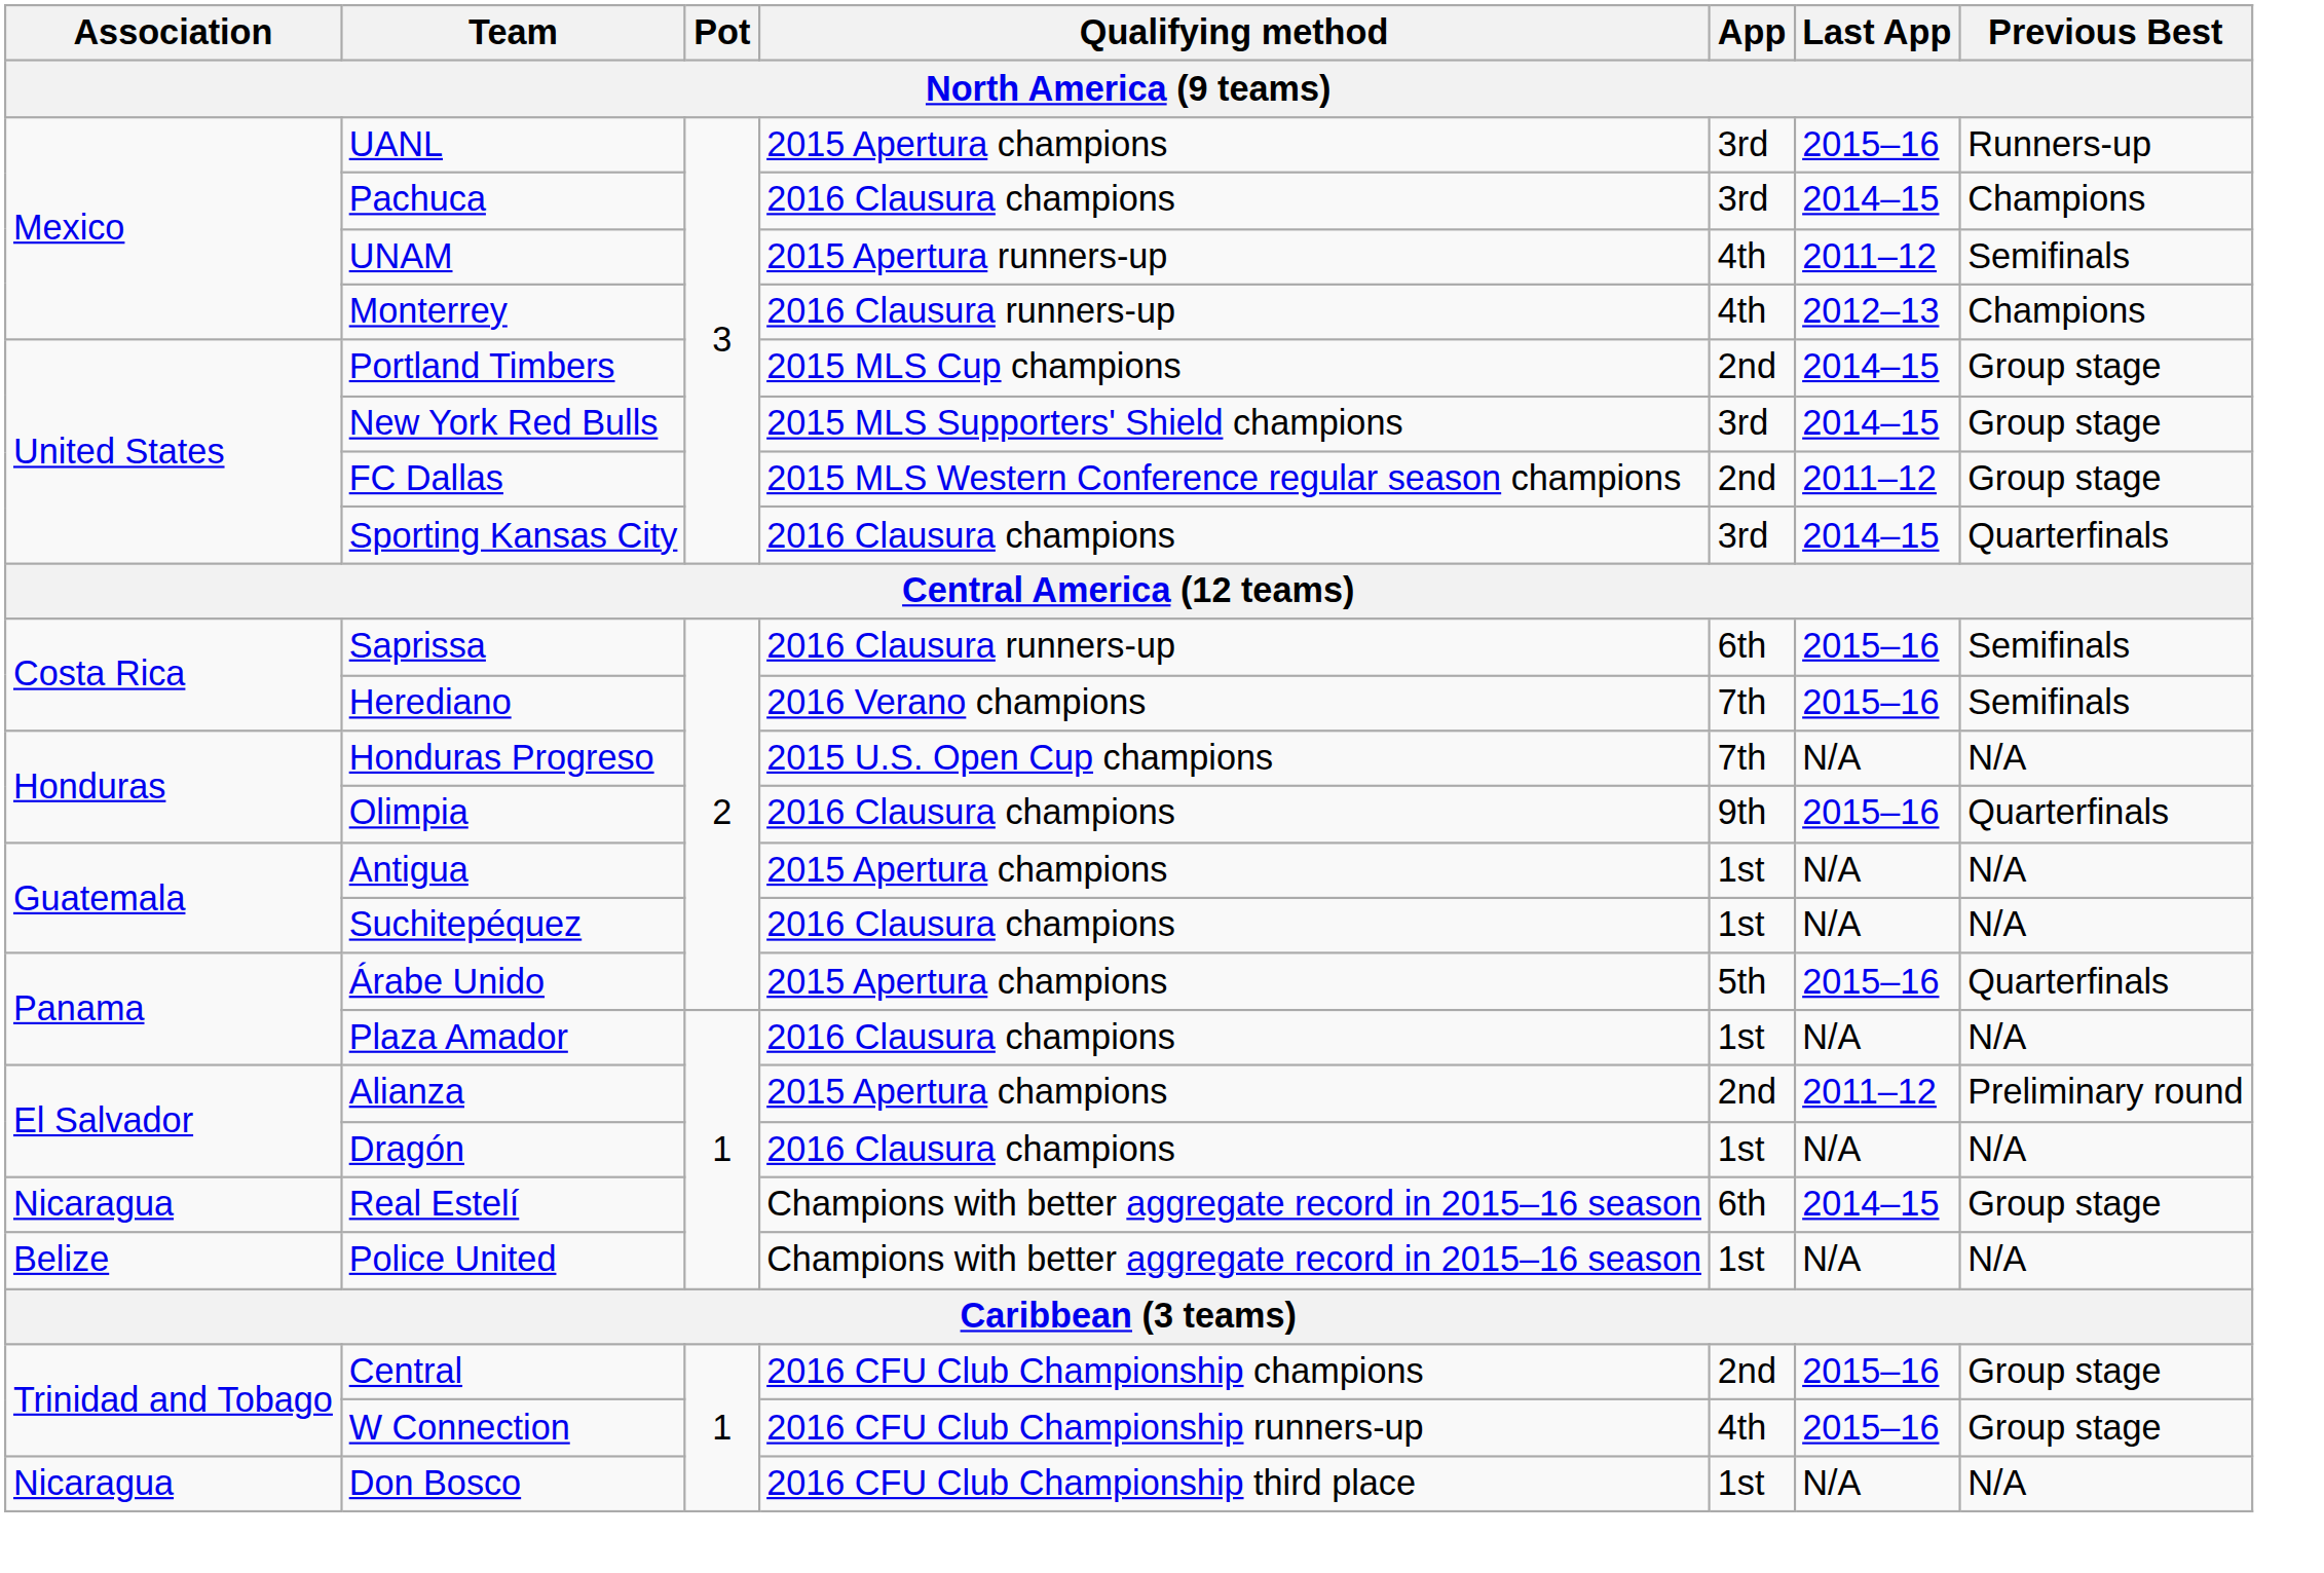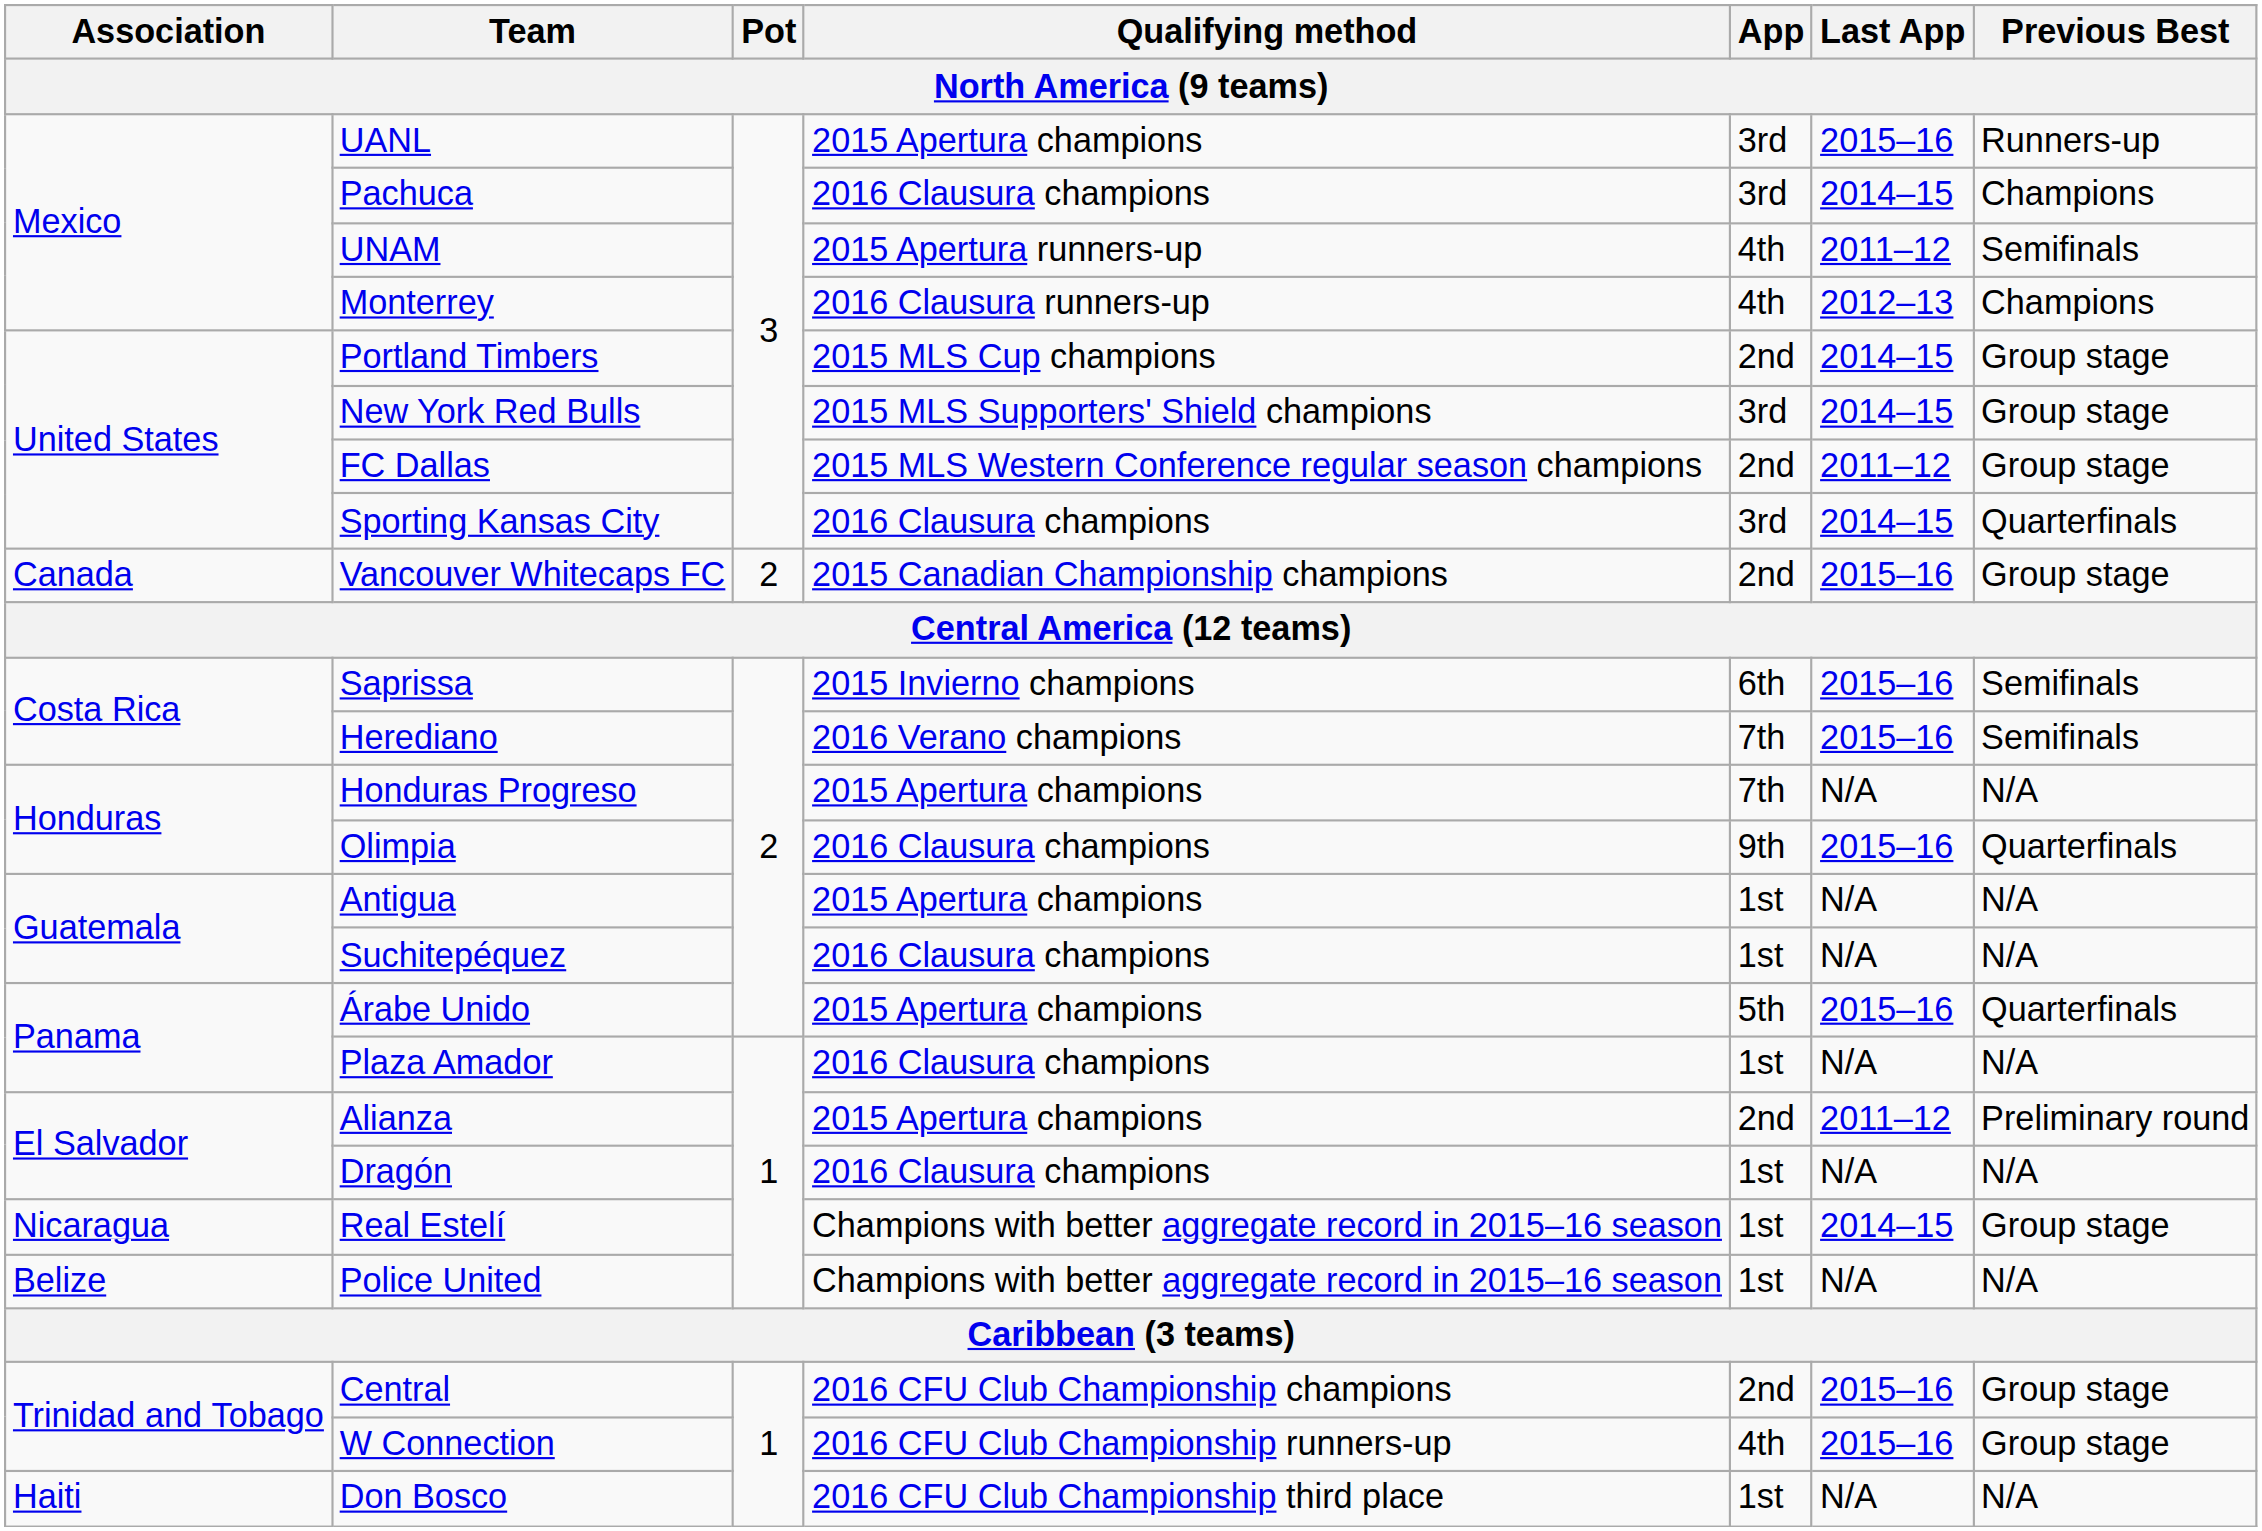+ row: Canada | Vancouver Whitecaps FC | 2 | 2015 Canadian Championship champions | 2nd | 2015–16 | Group stage
Saprissa | Qualifying method: 2016 Clausura runners-up -> 2015 Invierno champions
Honduras Progreso | Qualifying method: 2015 U.S. Open Cup champions -> 2015 Apertura champions
Real Estelí | App: 6th -> 1st
Don Bosco | Association: Nicaragua -> Haiti
